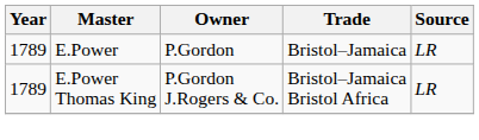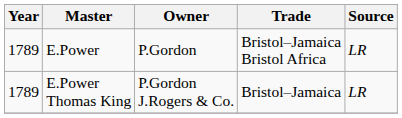E.Power | Trade: Bristol–Jamaica -> Bristol–Jamaica Bristol Africa
E.Power Thomas King | Trade: Bristol–Jamaica Bristol Africa -> Bristol–Jamaica
